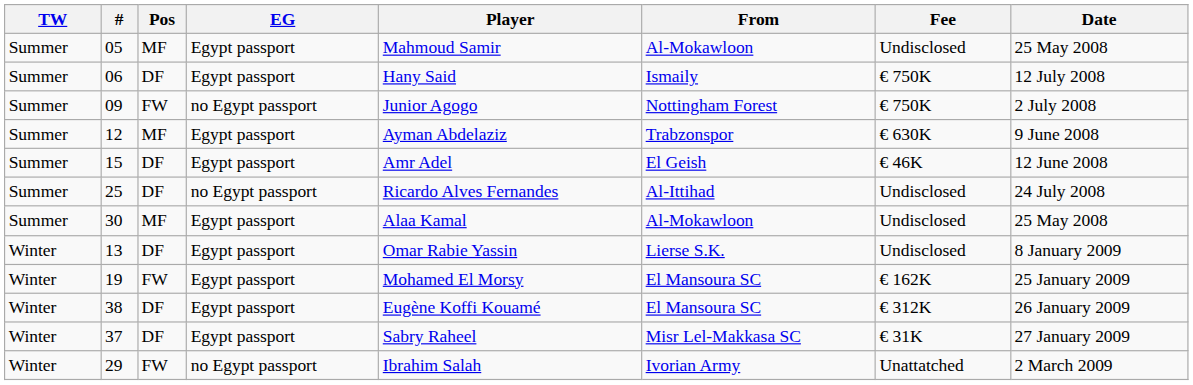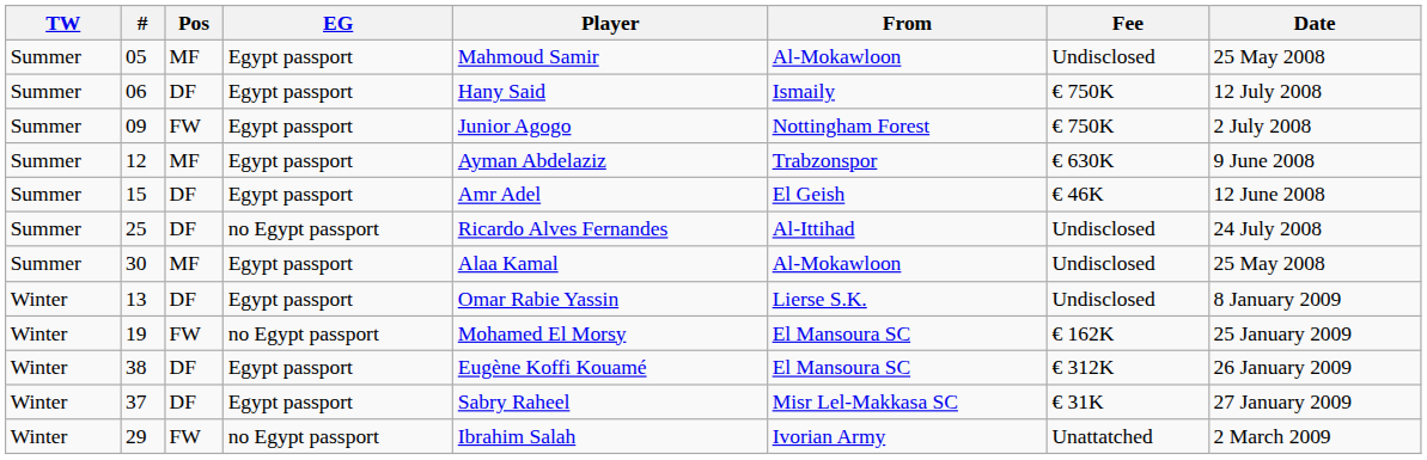09 | EG: no Egypt passport -> Egypt passport
19 | EG: Egypt passport -> no Egypt passport
